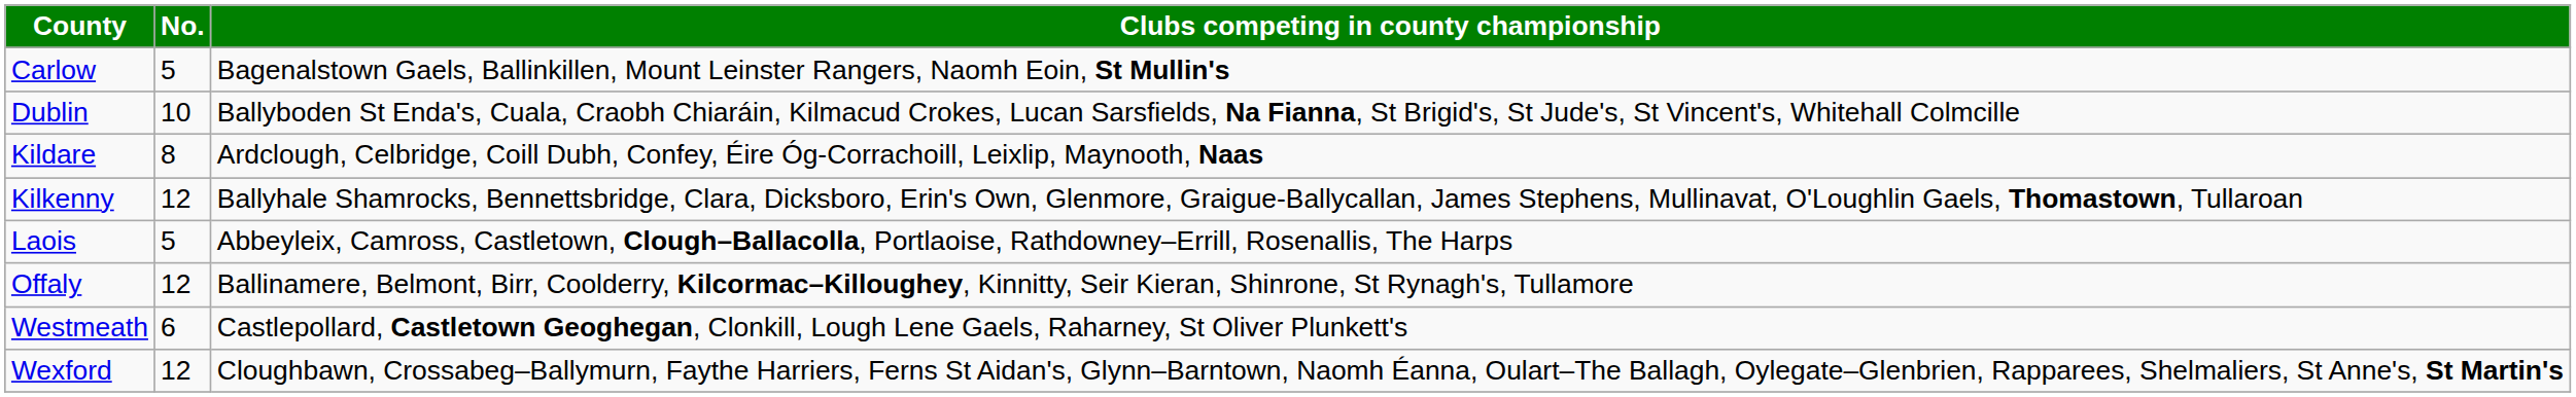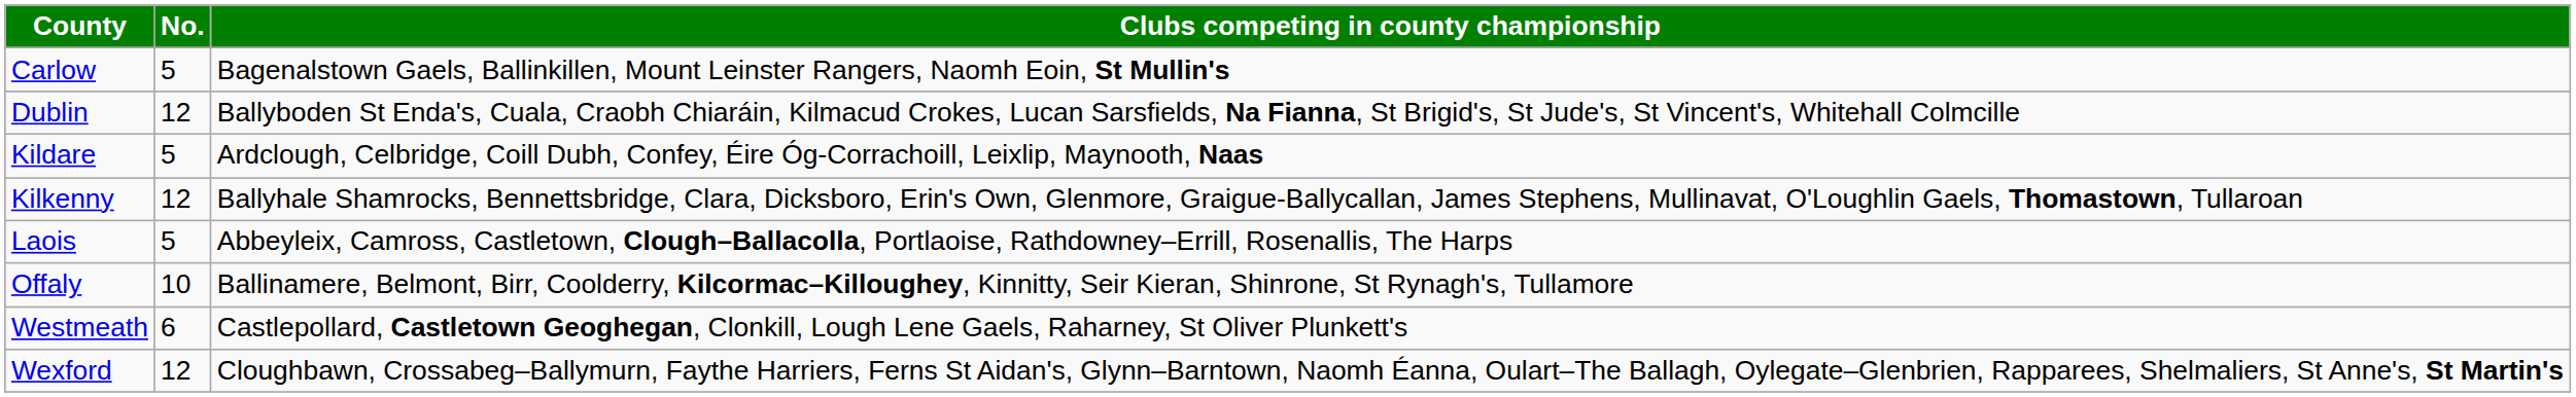Dublin | No.: 10 -> 12
Kildare | No.: 8 -> 5
Offaly | No.: 12 -> 10
